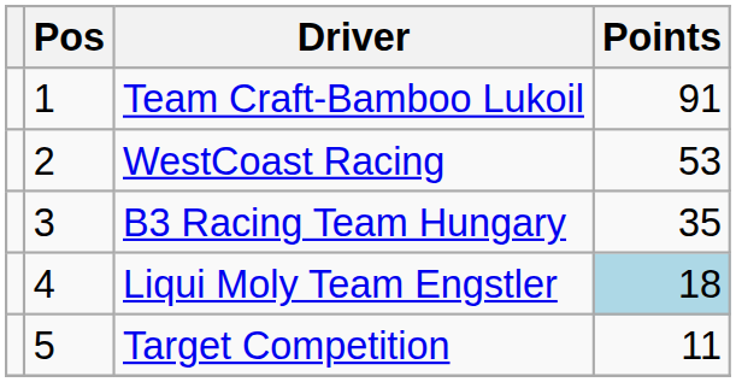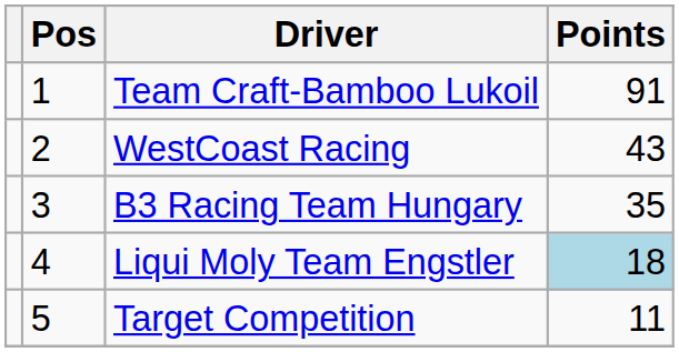WestCoast Racing | Points: 53 -> 43
